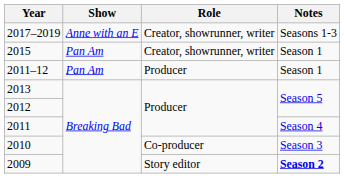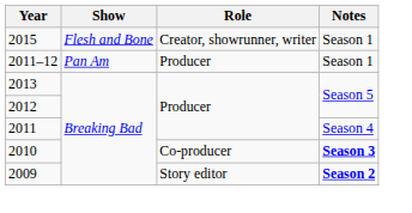- row: 2017–2019 | Anne with an E | Creator, showrunner, writer | Seasons 1-3
2015 | Show: Pan Am -> Flesh and Bone
2010 | Notes: normal -> bold
